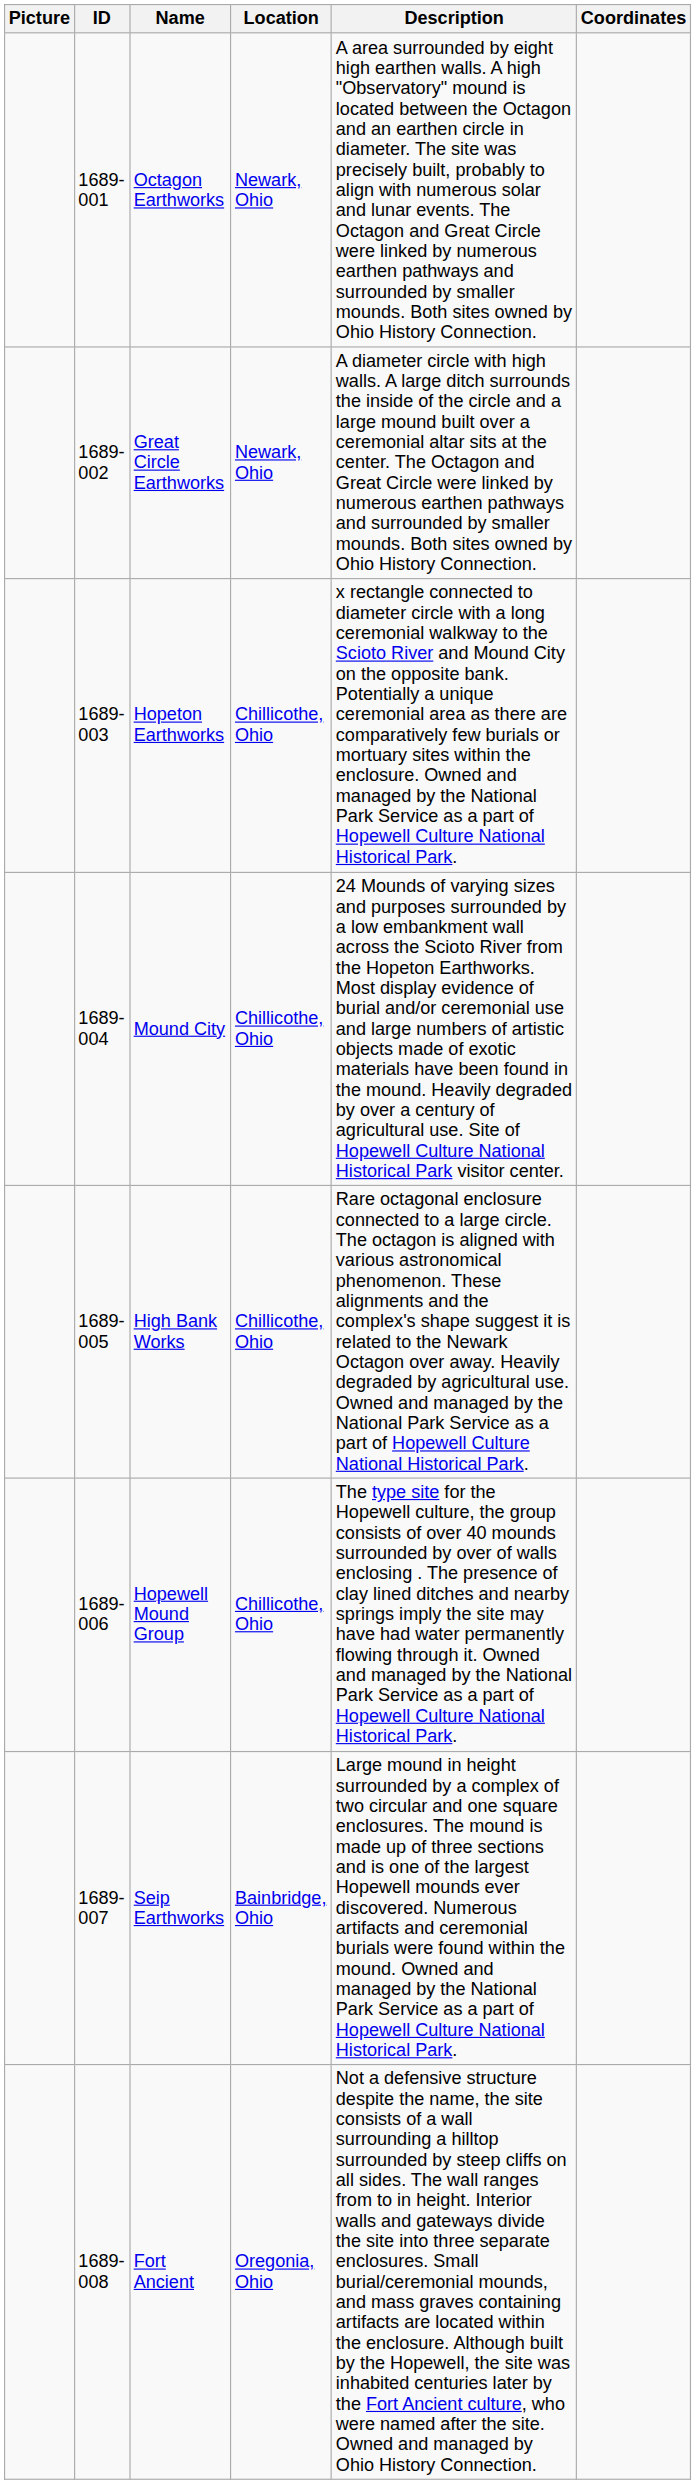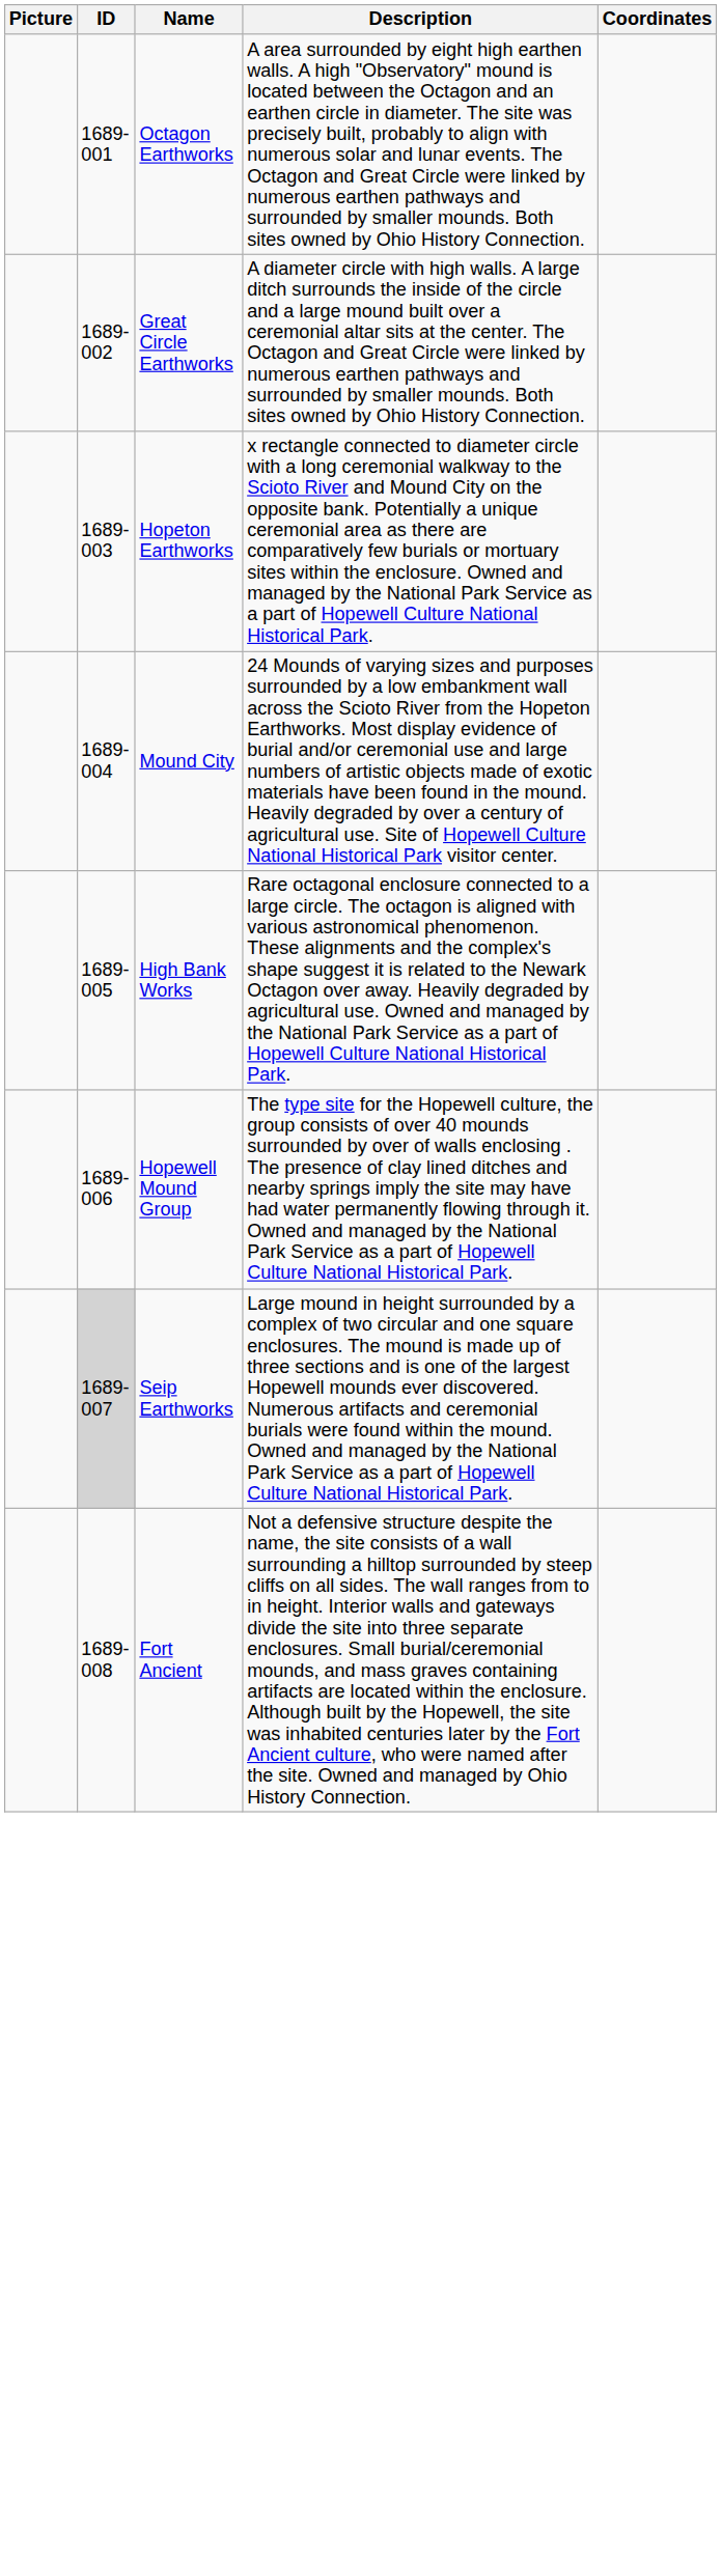- column: Location | Newark, Ohio | Newark, Ohio | Chillicothe, Ohio | Chillicothe, Ohio | Chillicothe, Ohio | Chillicothe, Ohio | Bainbridge, Ohio | Oregonia, Ohio
Seip Earthworks | ID: no background -> lightgrey background
